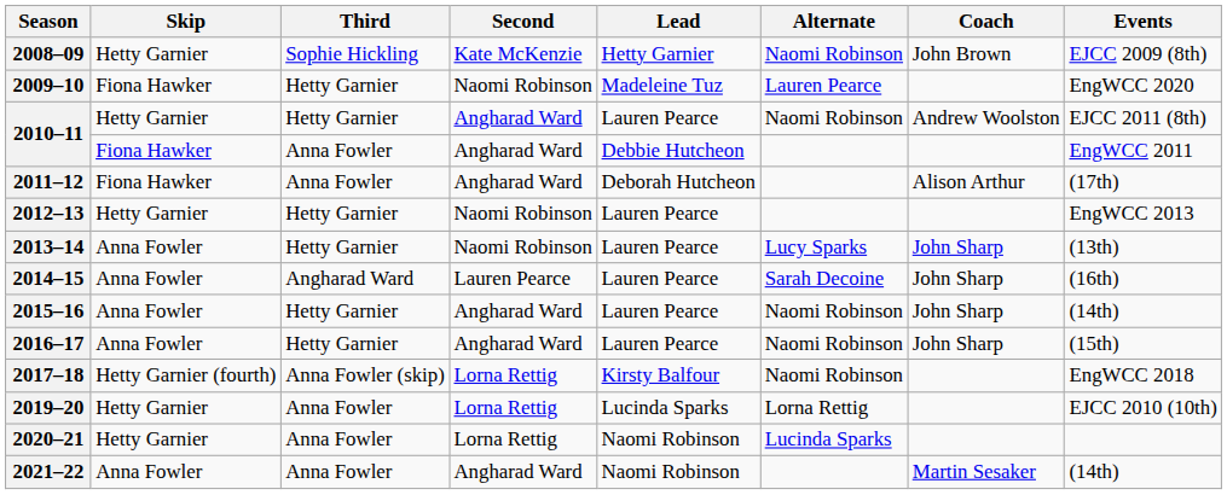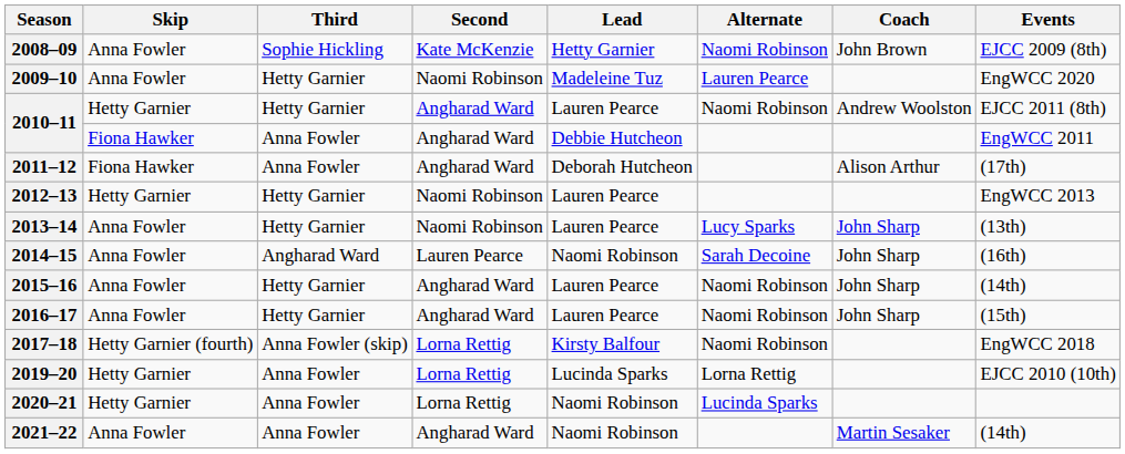2008–09 | Skip: Hetty Garnier -> Anna Fowler
2009–10 | Skip: Fiona Hawker -> Anna Fowler
2014–15 | Lead: Lauren Pearce -> Naomi Robinson
